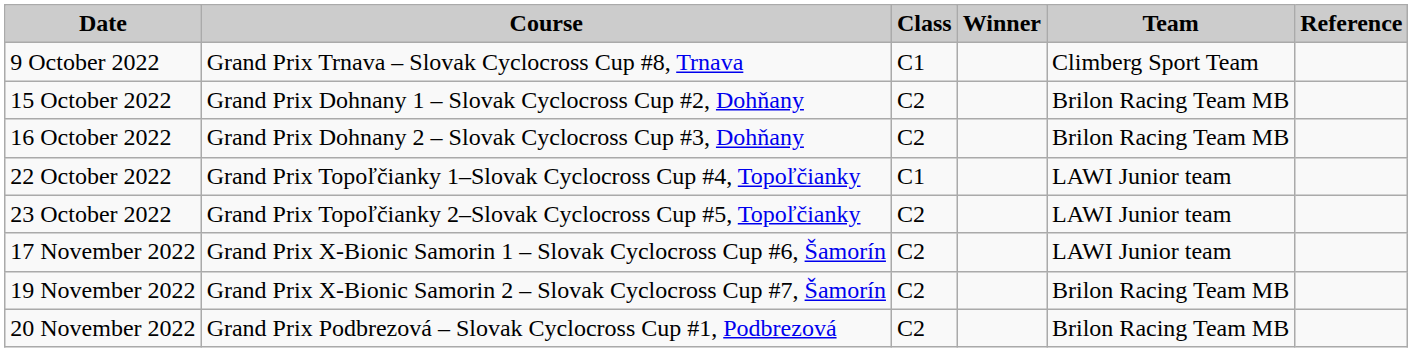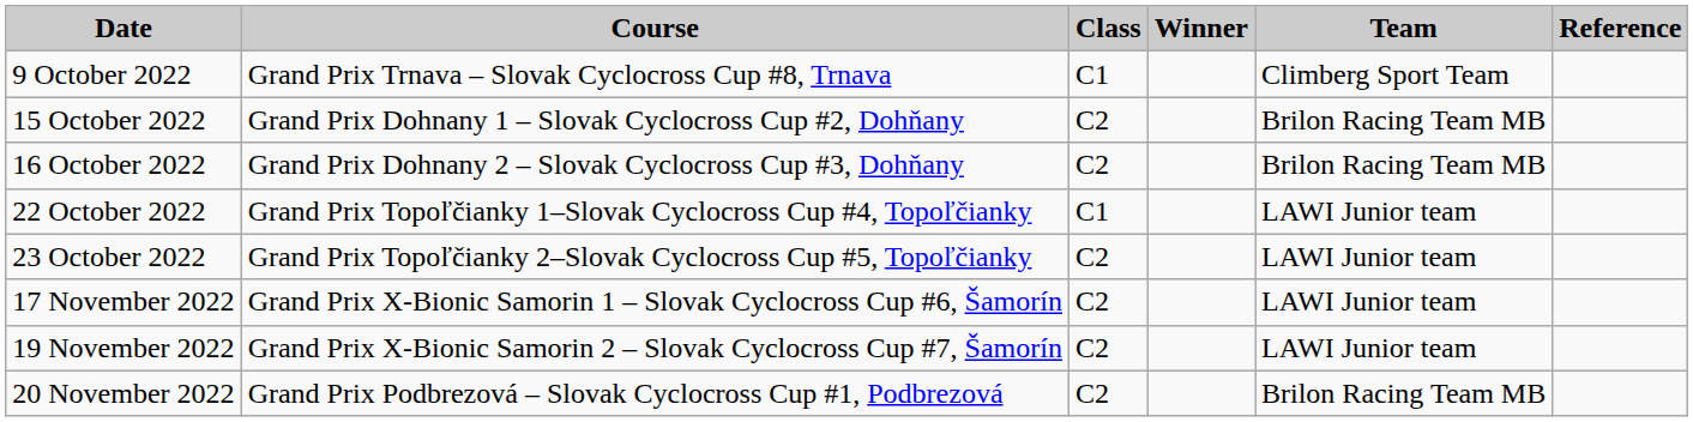19 November 2022 | Team: Brilon Racing Team MB -> LAWI Junior team
